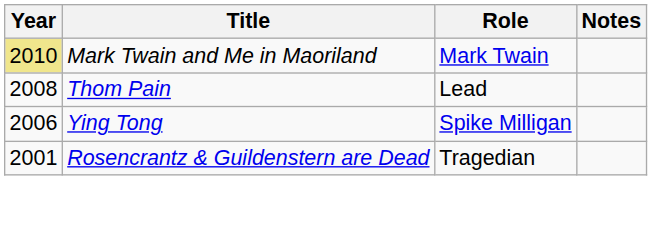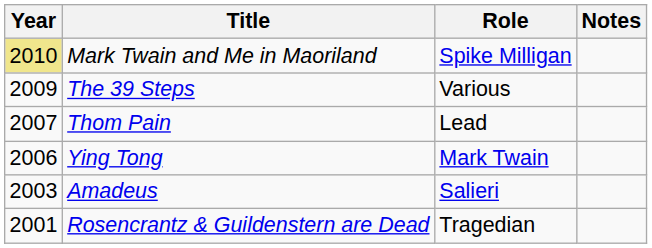Mark Twain and Me in Maoriland | Role: Mark Twain -> Spike Milligan
+ row: 2009 | The 39 Steps | Various
Thom Pain | Year: 2008 -> 2007
Ying Tong | Role: Spike Milligan -> Mark Twain
+ row: 2003 | Amadeus | Salieri
